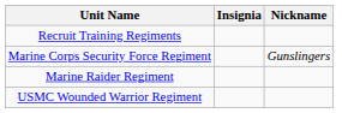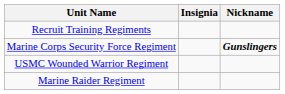Marine Corps Security Force Regiment | Nickname: normal -> bold
rows swapped: Marine Raider Regiment <-> USMC Wounded Warrior Regiment
